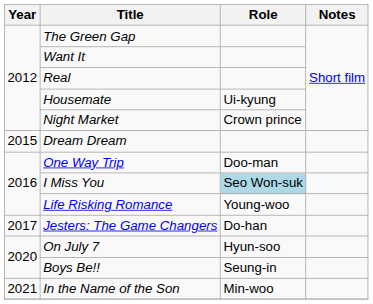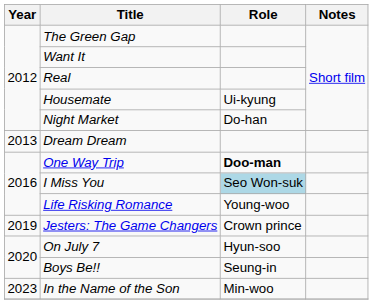Night Market | Role: Crown prince -> Do-han
Dream Dream | Year: 2015 -> 2013
One Way Trip | Role: normal -> bold
Jesters: The Game Changers | Year: 2017 -> 2019
Jesters: The Game Changers | Role: Do-han -> Crown prince
In the Name of the Son | Year: 2021 -> 2023
